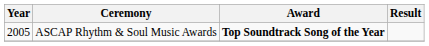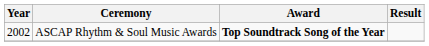ASCAP Rhythm & Soul Music Awards | Year: 2005 -> 2002
